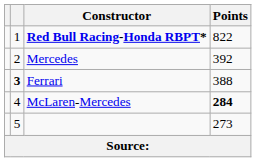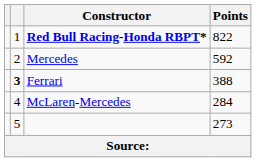Mercedes | Points: 392 -> 592
McLaren-Mercedes | Points: bold -> normal
